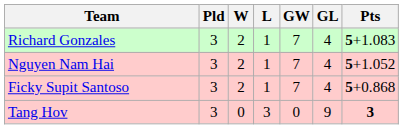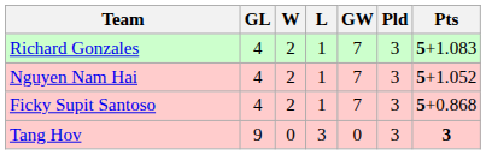columns swapped: Pld <-> GL
